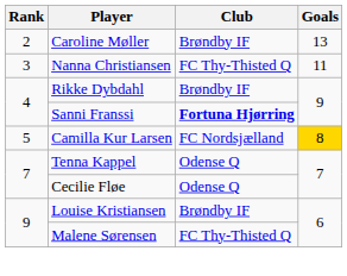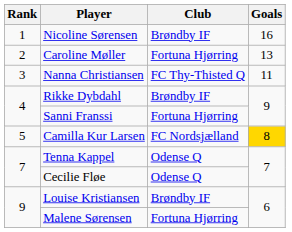+ row: 1 | Nicoline Sørensen | Brøndby IF | 16
Caroline Møller | Club: Brøndby IF -> Fortuna Hjørring
Sanni Franssi | Club: bold -> normal
Malene Sørensen | Club: FC Thy-Thisted Q -> Fortuna Hjørring
